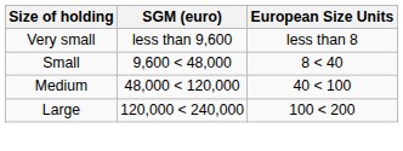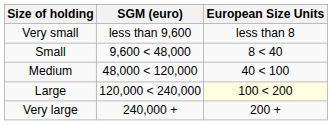Large | European Size Units: no background -> lightyellow background
+ row: Very large | 240,000 + | 200 +
